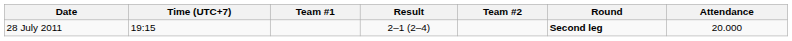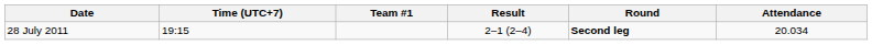- column: Team #2
28 July 2011 | Attendance: 20.000 -> 20.034
